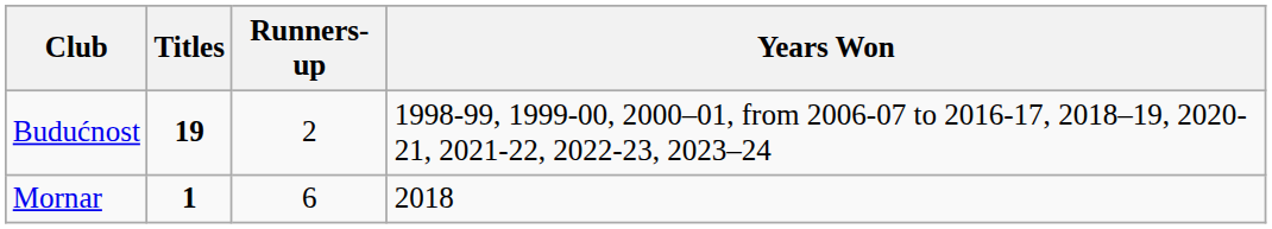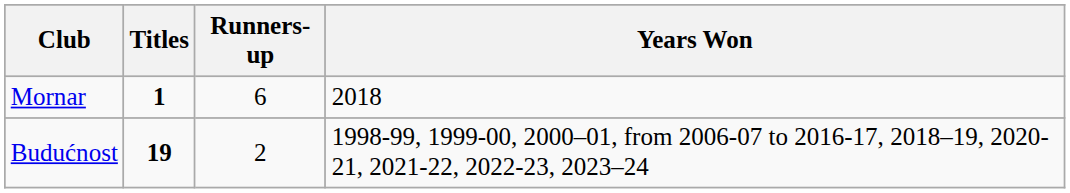rows swapped: Budućnost <-> Mornar
